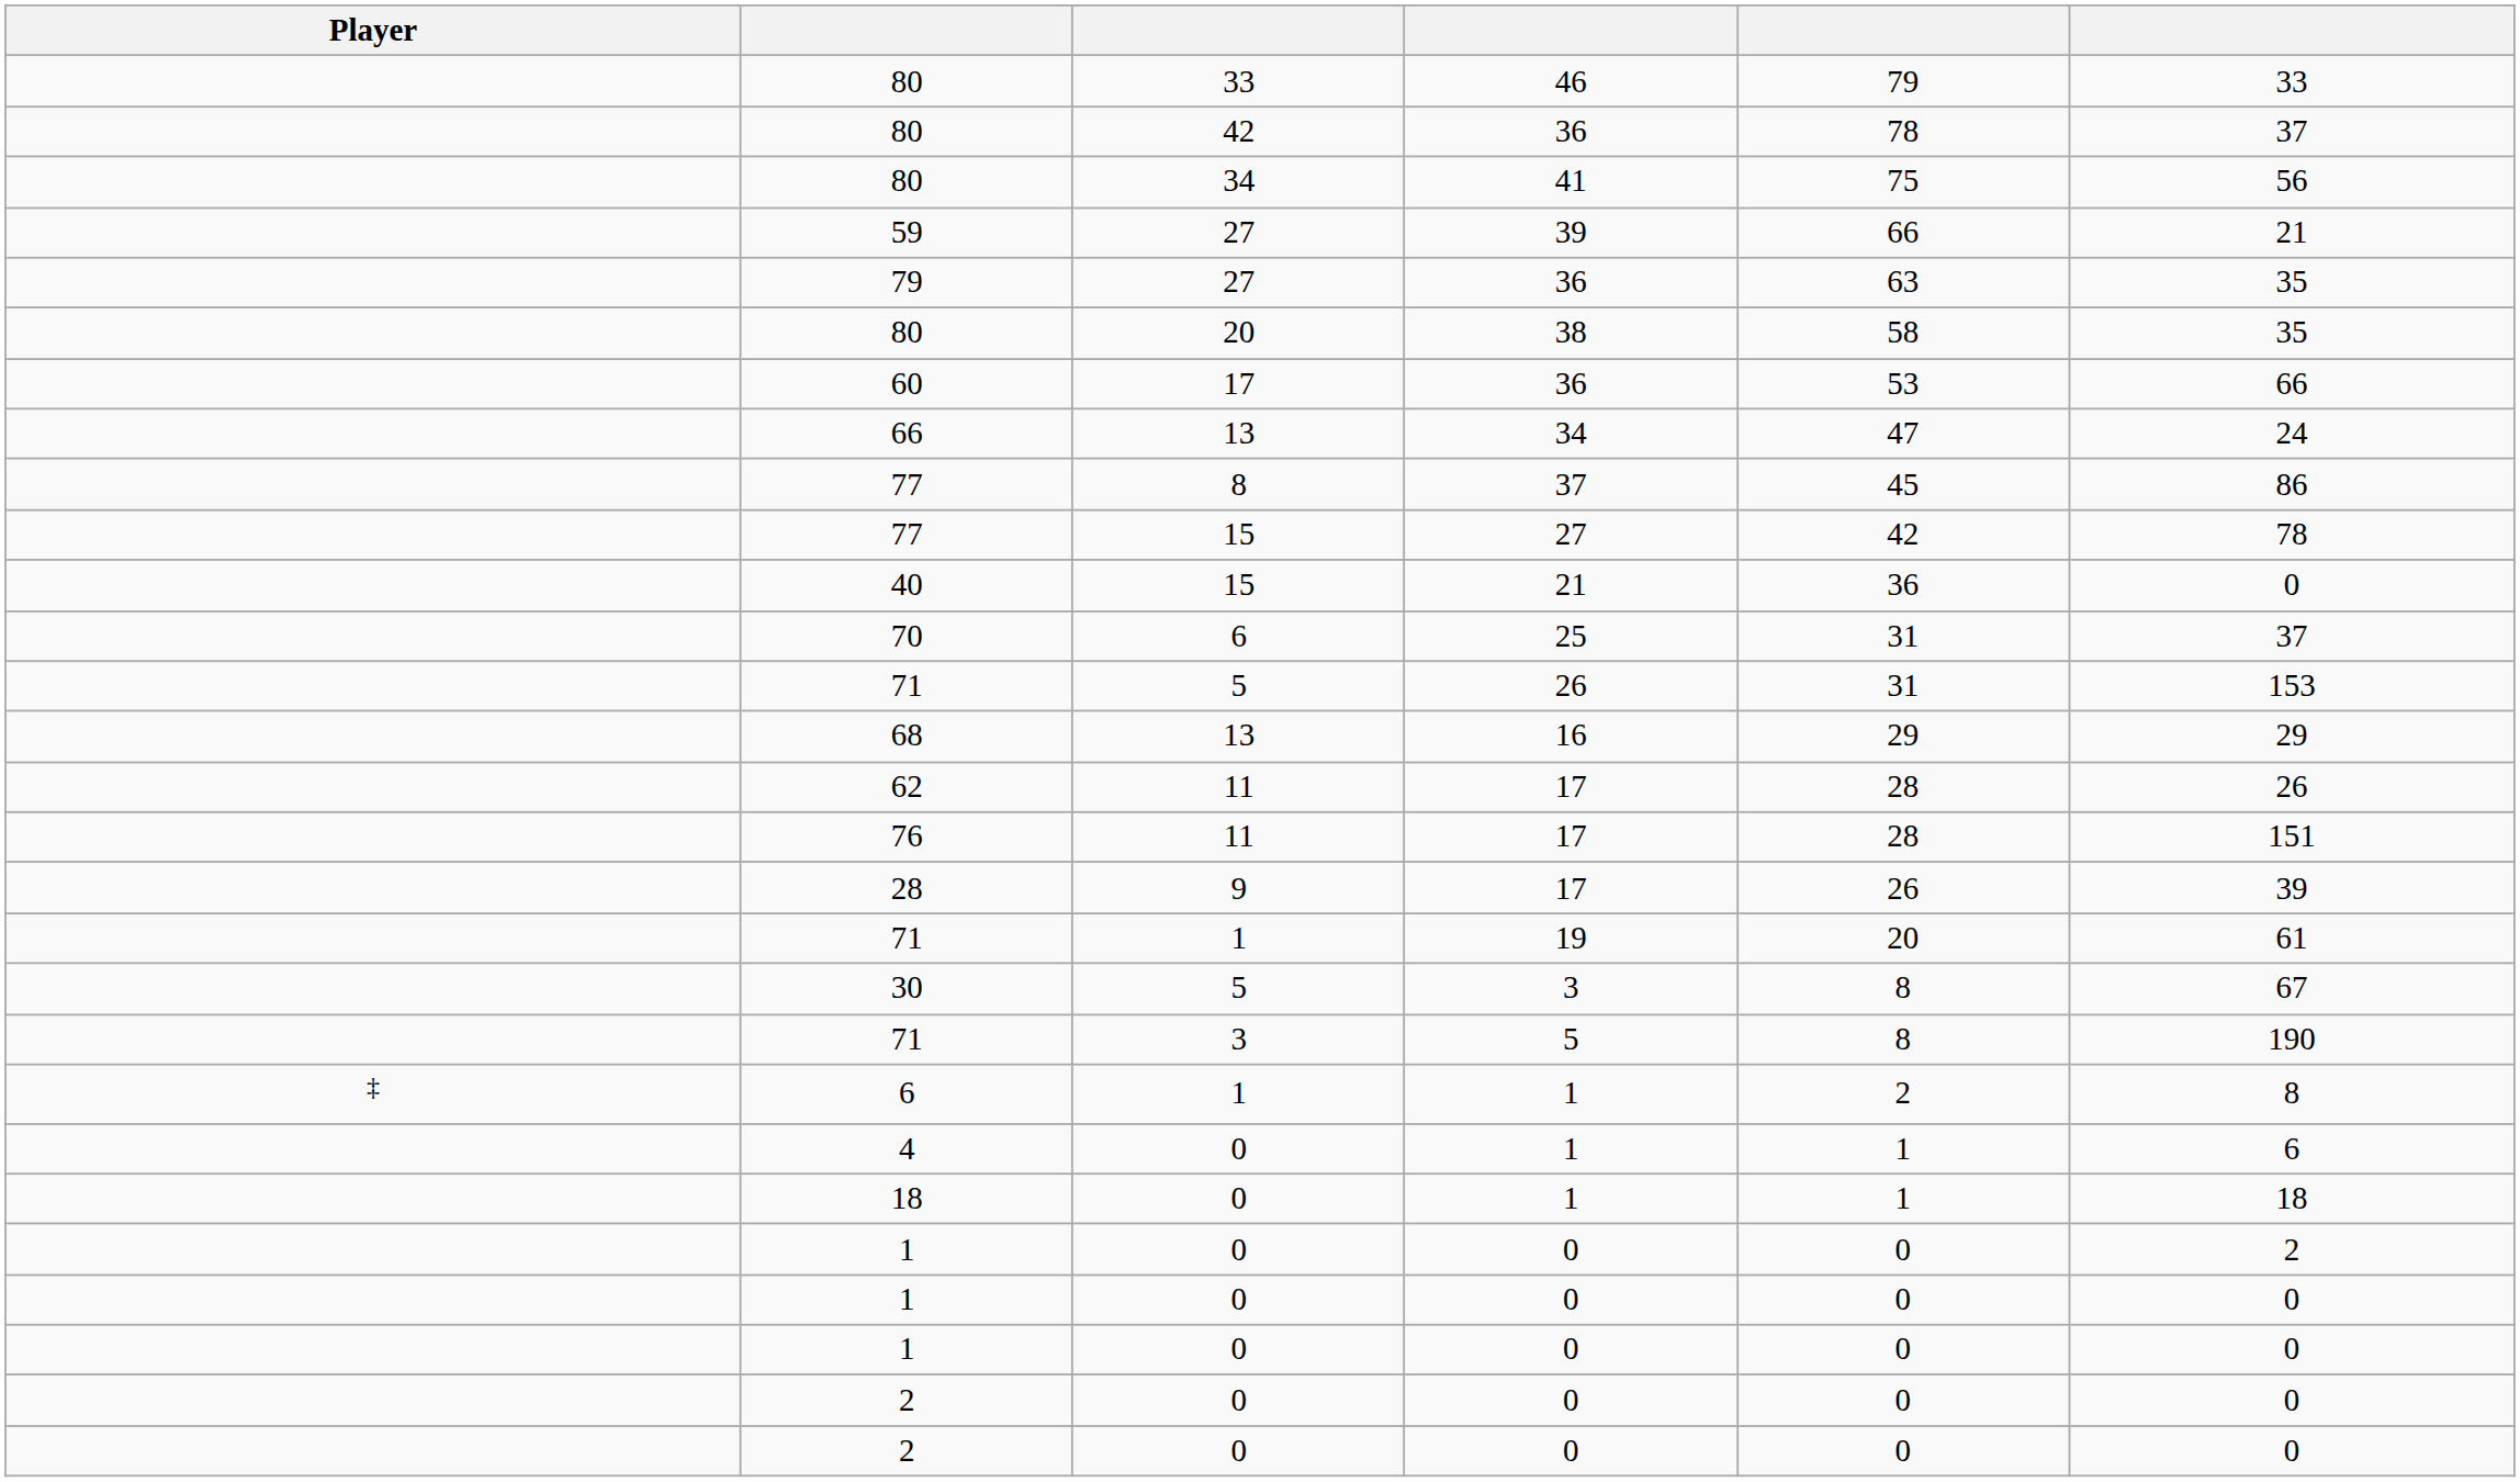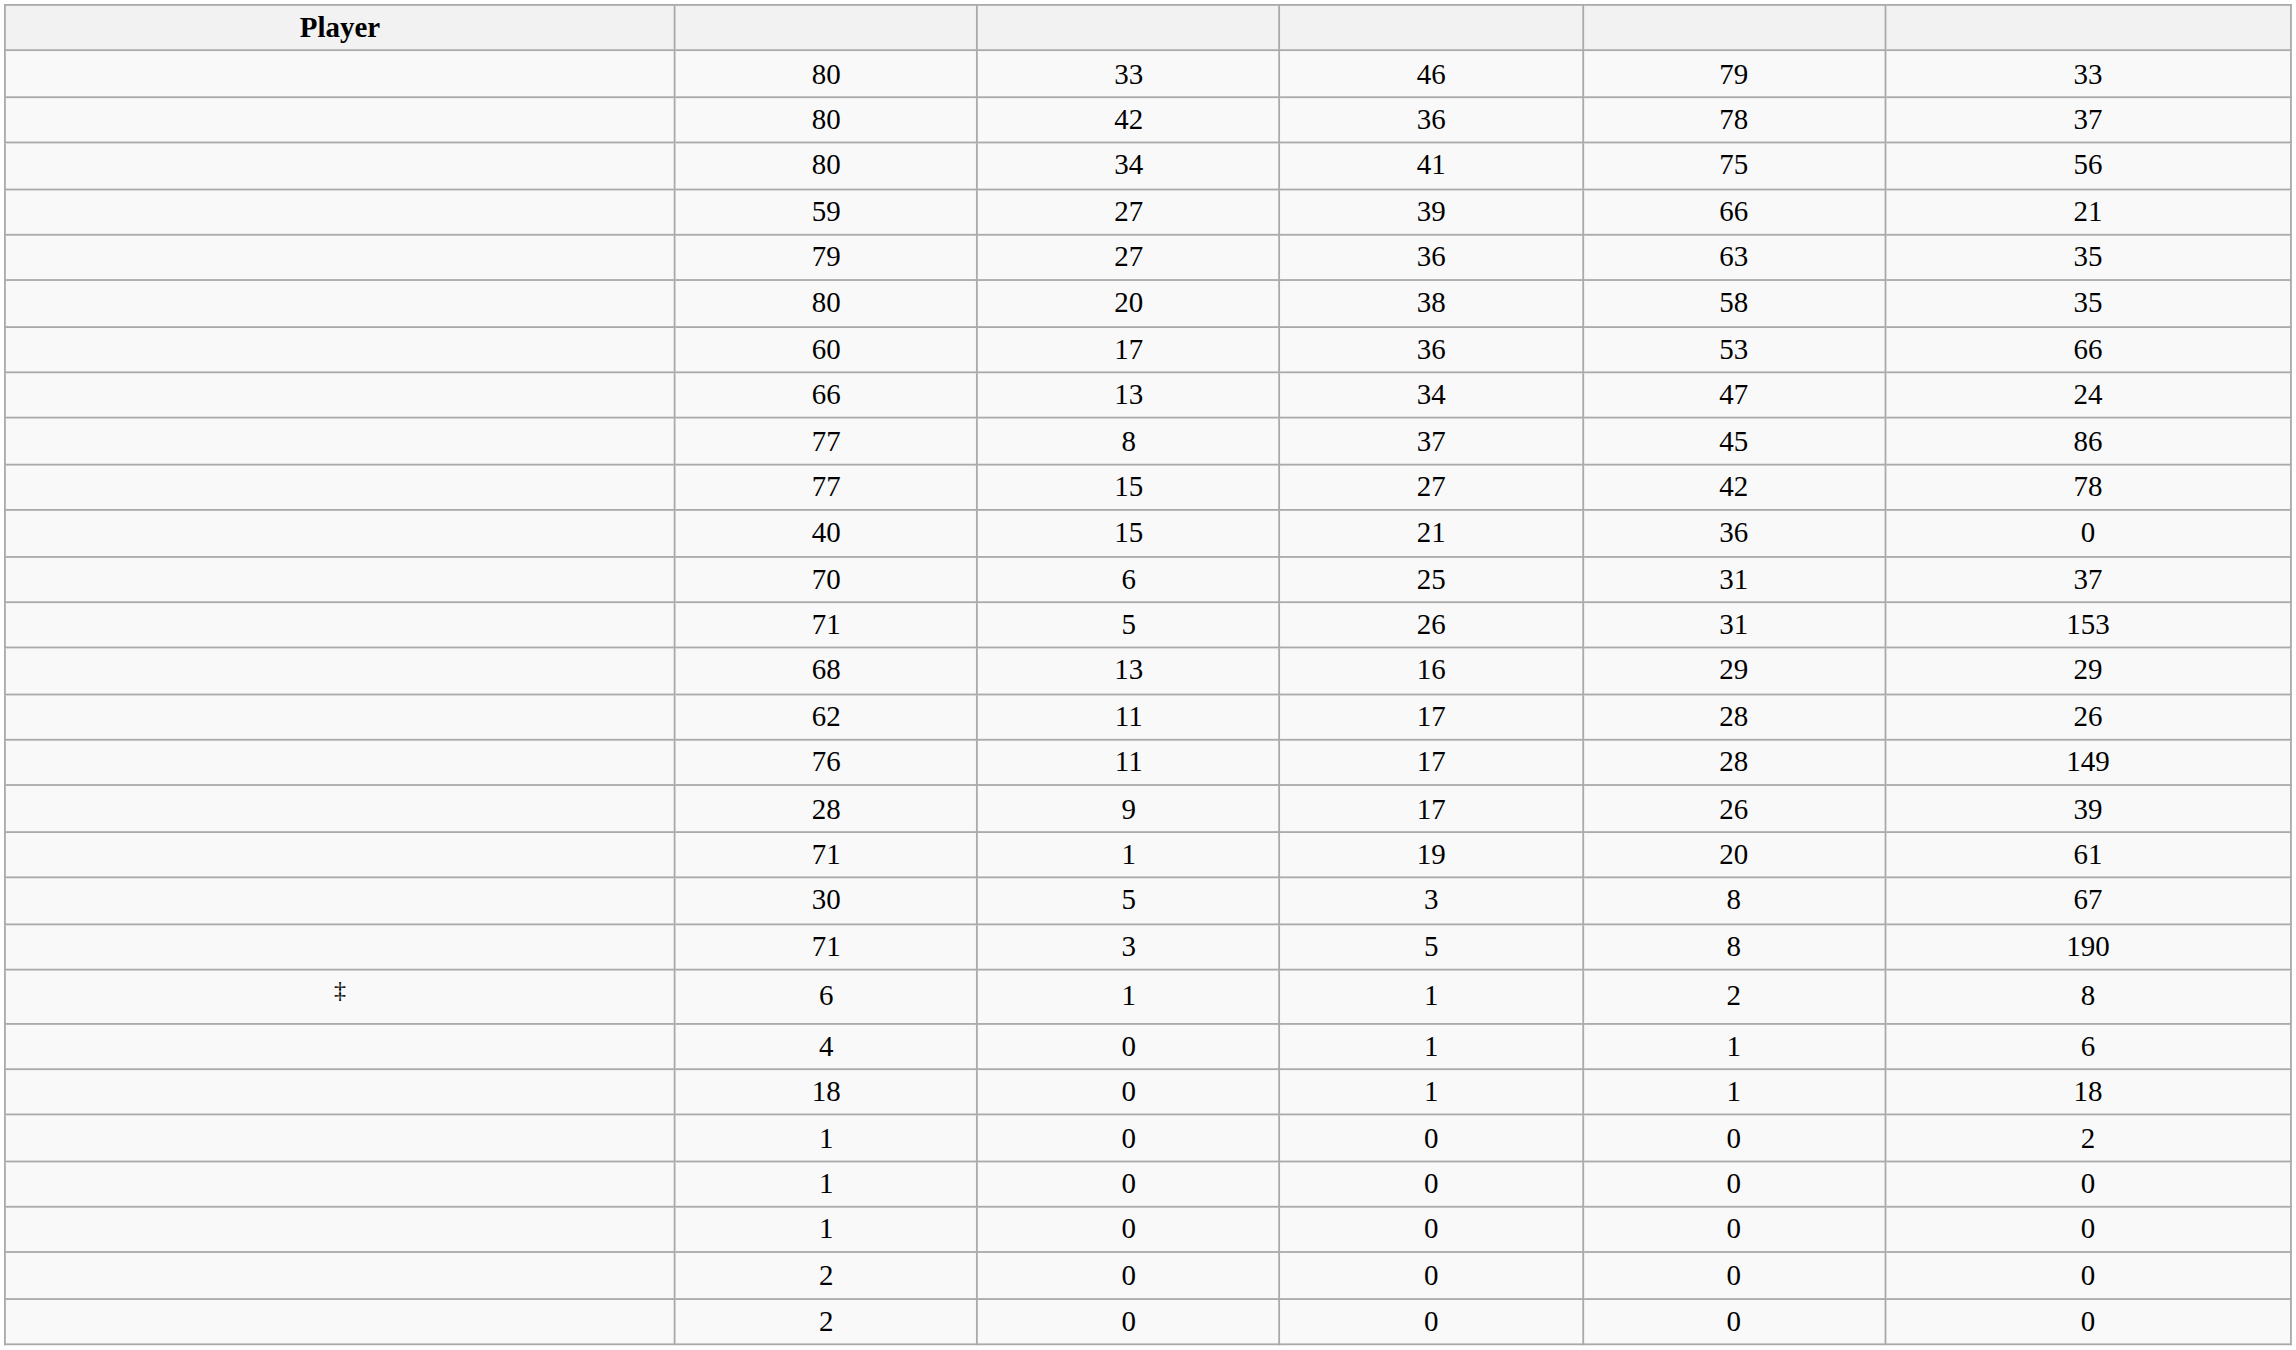76 | column 6: 151 -> 149
